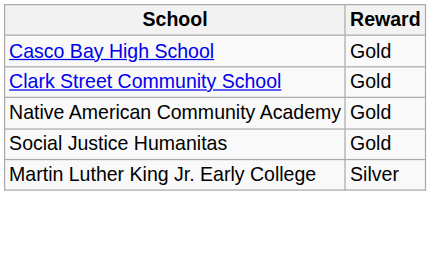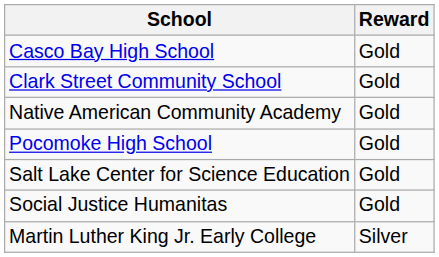+ row: Pocomoke High School | Gold
+ row: Salt Lake Center for Science Education | Gold
